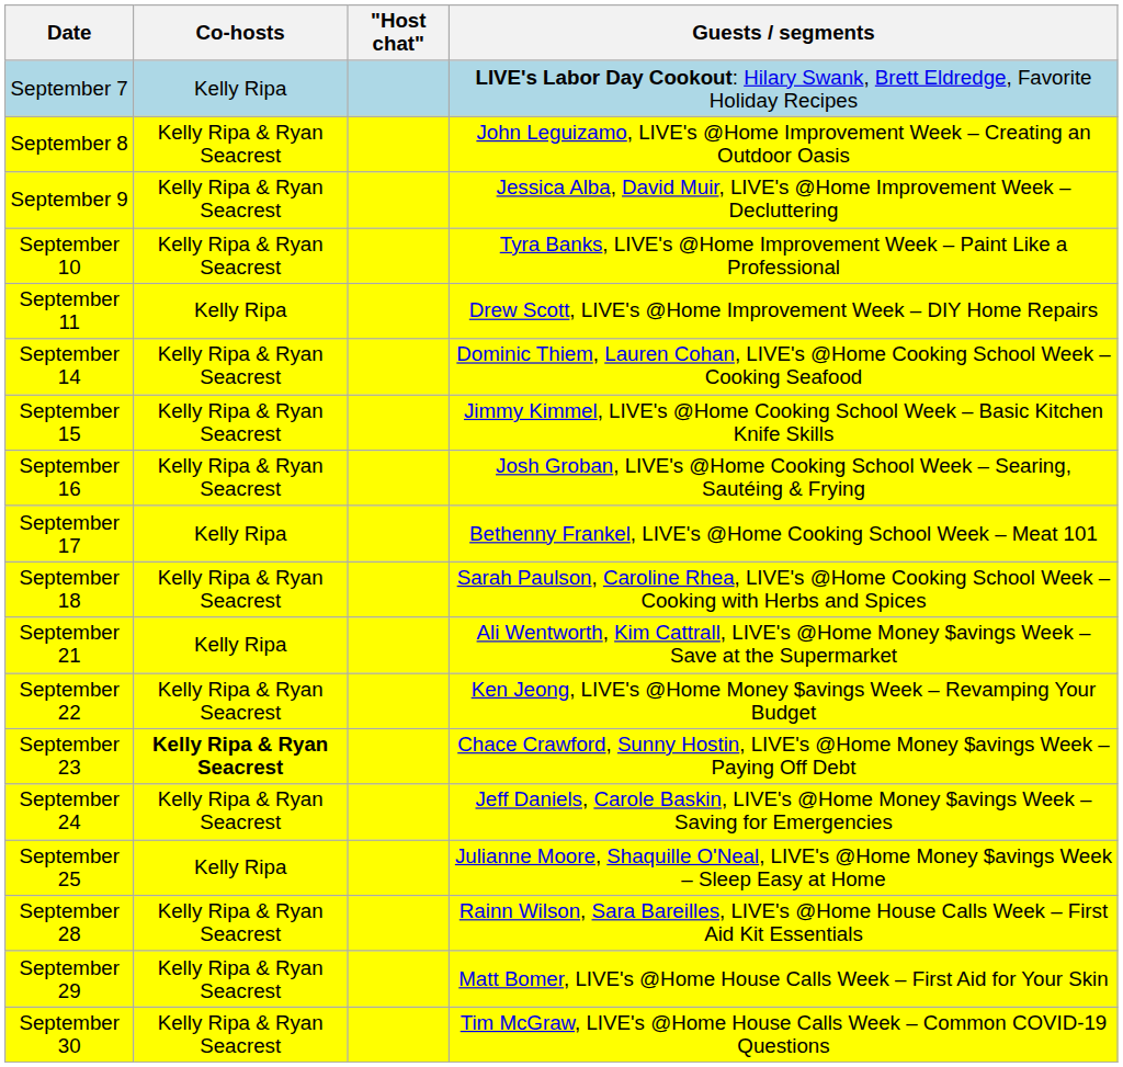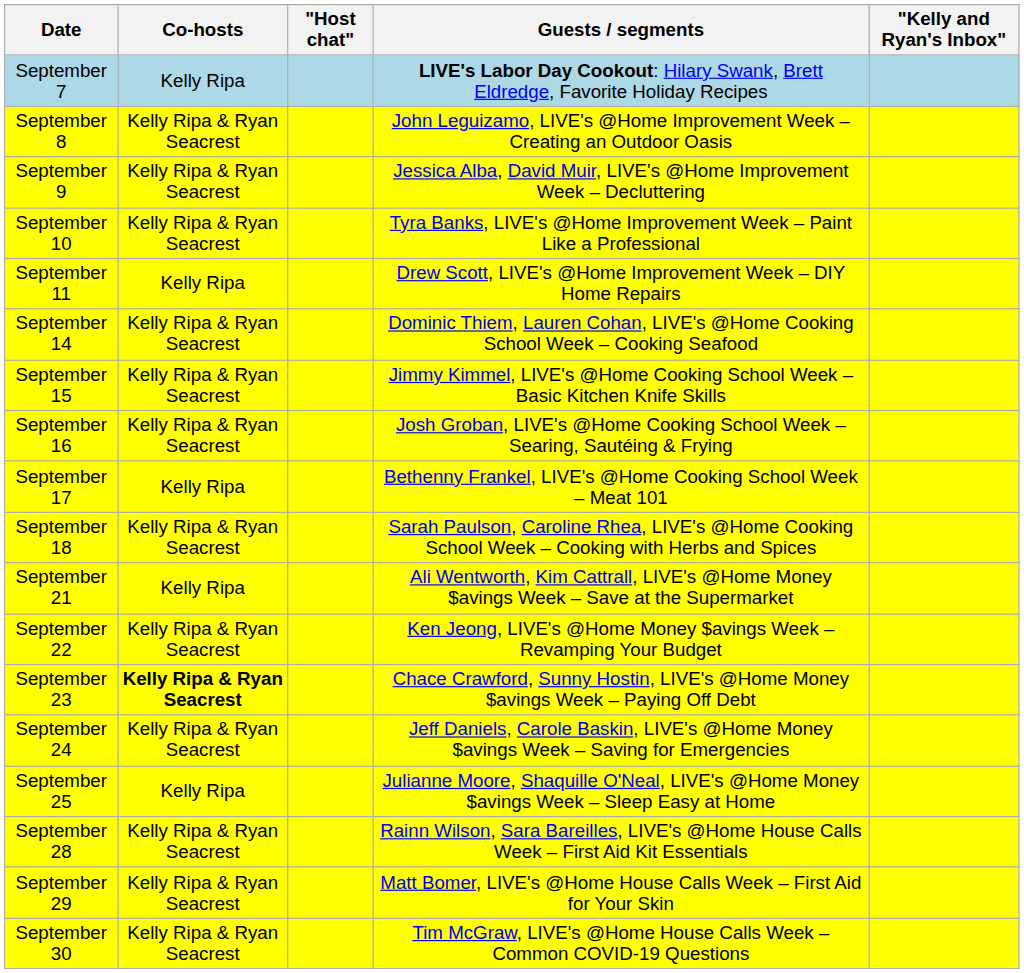+ column: "Kelly and Ryan's Inbox"
